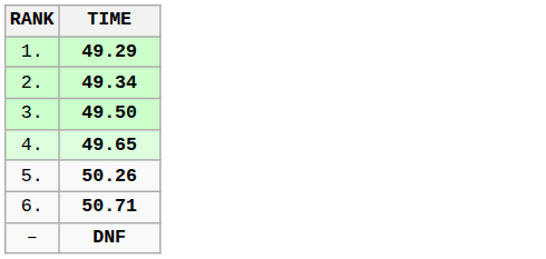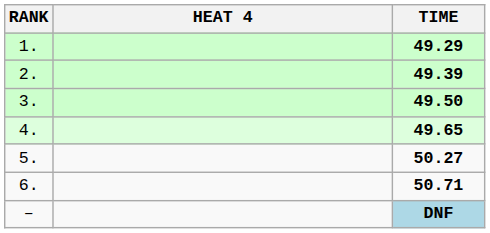+ column: HEAT 4
2. | TIME: 49.34 -> 49.39
5. | TIME: 50.26 -> 50.27
– | TIME: no background -> lightblue background
